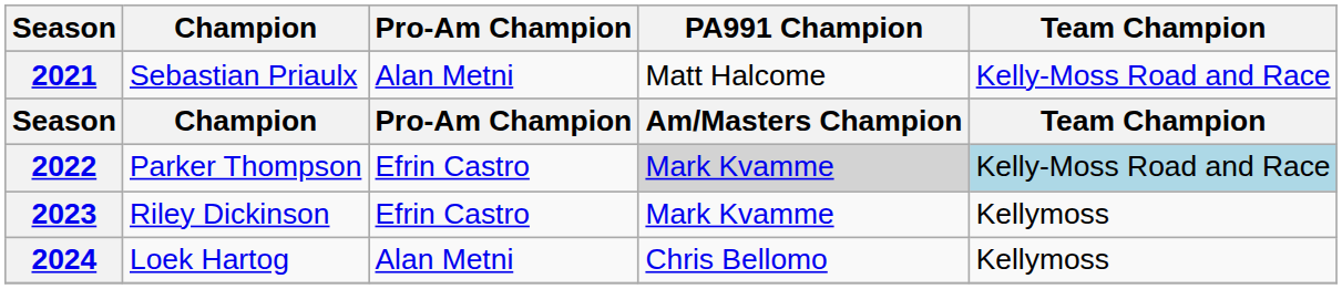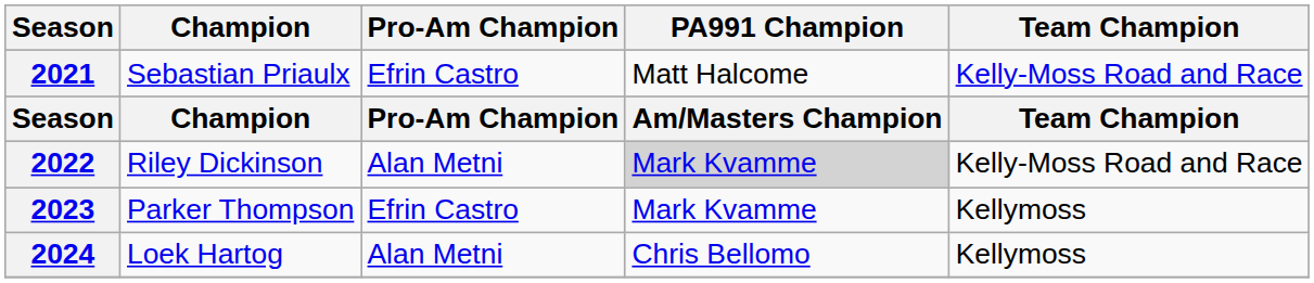2021 | Pro-Am Champion: Alan Metni -> Efrin Castro
2022 | Champion: Parker Thompson -> Riley Dickinson
2022 | Pro-Am Champion: Efrin Castro -> Alan Metni
2022 | Team Champion: lightblue background -> no background
2023 | Champion: Riley Dickinson -> Parker Thompson
